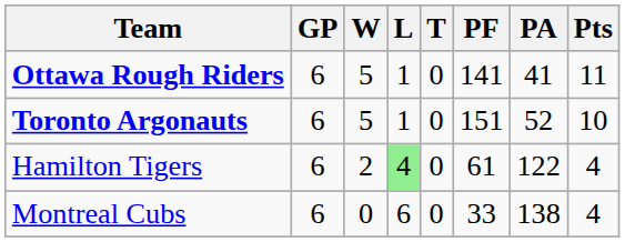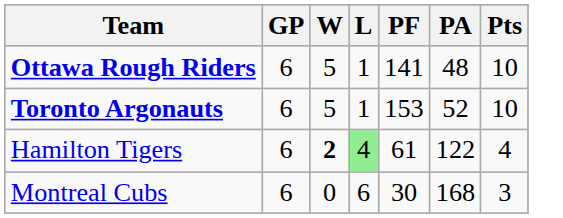- column: T | 0 | 0 | 0 | 0
Ottawa Rough Riders | PA: 41 -> 48
Ottawa Rough Riders | Pts: 11 -> 10
Toronto Argonauts | PF: 151 -> 153
Hamilton Tigers | W: normal -> bold
Montreal Cubs | PF: 33 -> 30
Montreal Cubs | PA: 138 -> 168
Montreal Cubs | Pts: 4 -> 3
